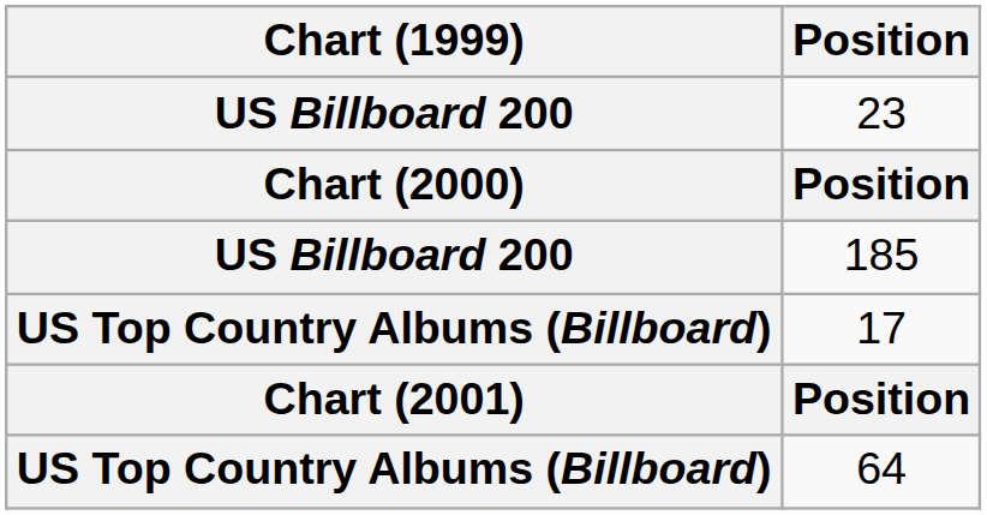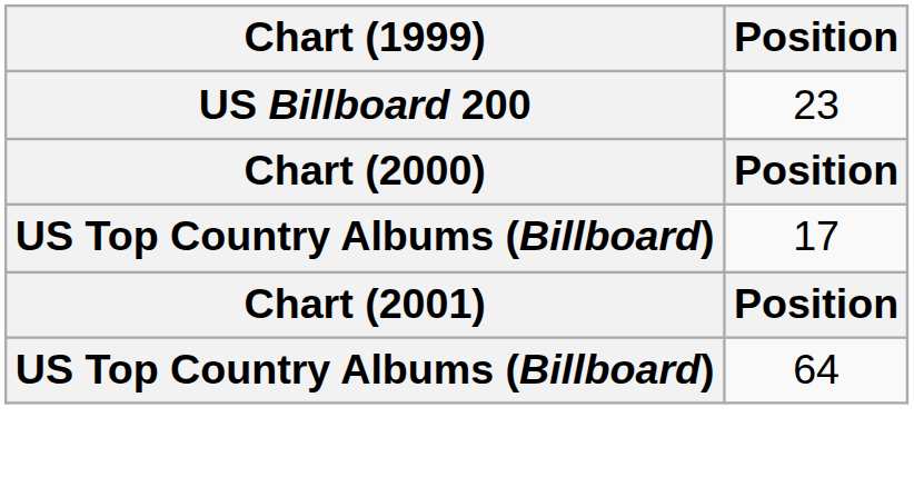- row: US Billboard 200 | 185
